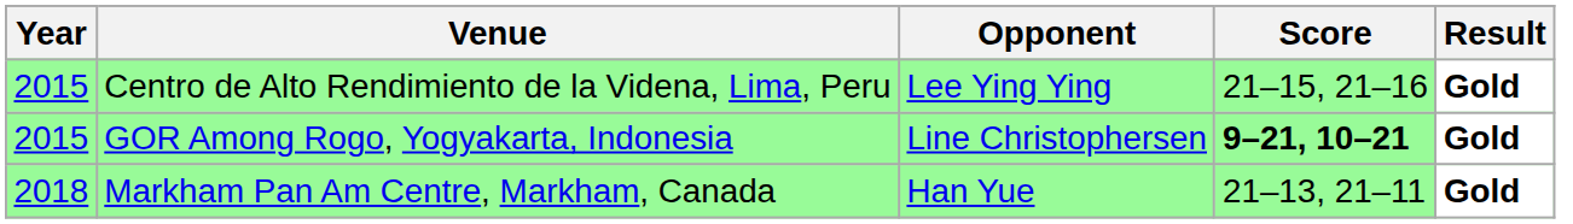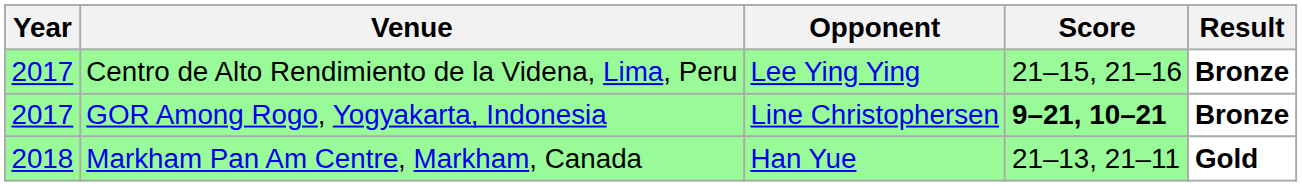Centro de Alto Rendimiento de la Videna, Lima, Peru | Year: 2015 -> 2017
Centro de Alto Rendimiento de la Videna, Lima, Peru | Result: Gold -> Bronze
GOR Among Rogo, Yogyakarta, Indonesia | Year: 2015 -> 2017
GOR Among Rogo, Yogyakarta, Indonesia | Result: Gold -> Bronze
